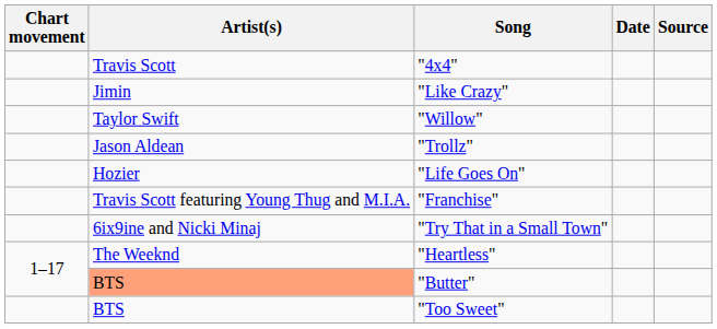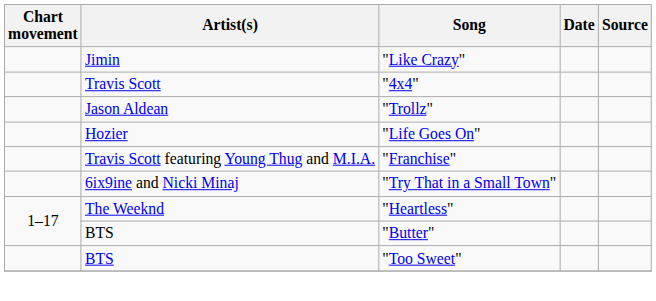rows swapped: "4x4" <-> "Like Crazy"
- row: Taylor Swift | "Willow"
"Butter" | Artist(s): lightsalmon background -> no background
